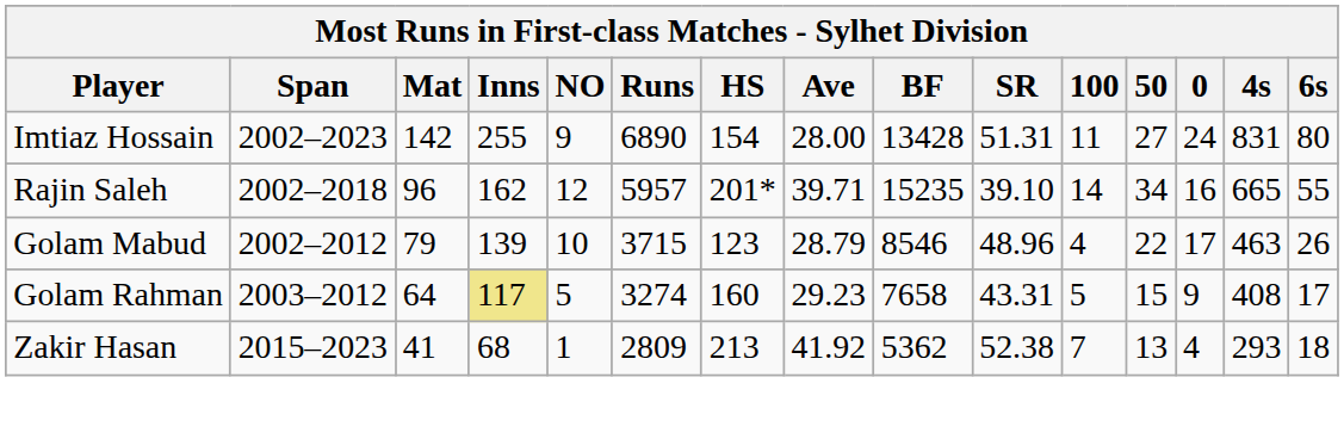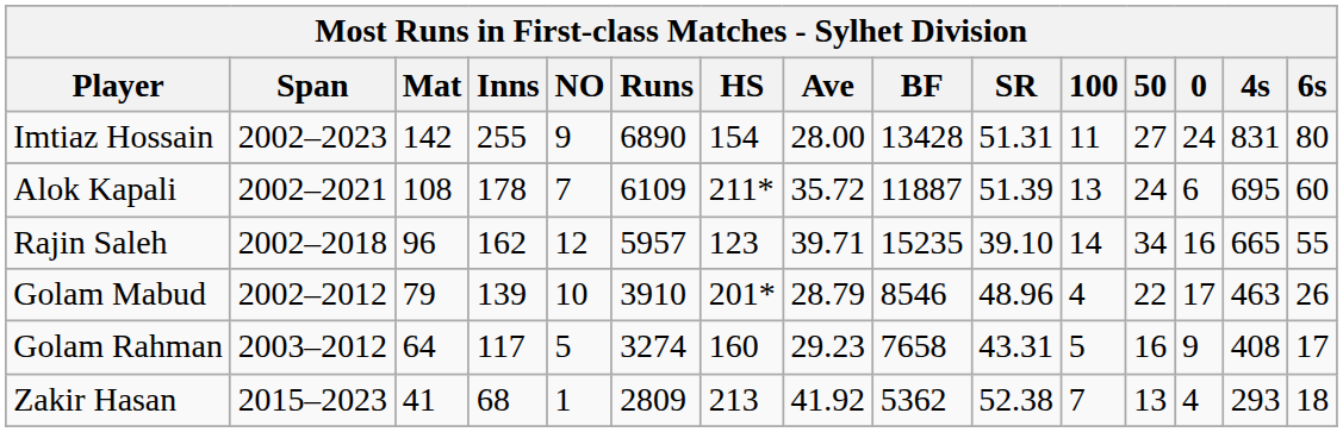+ row: Alok Kapali | 2002–2021 | 108 | 178 | 7 | 6109 | 211* | 35.72 | 11887 | 51.39 | 13 | 24 | 6 | 695 | 60
Rajin Saleh | HS: 201* -> 123
Golam Mabud | Runs: 3715 -> 3910
Golam Mabud | HS: 123 -> 201*
Golam Rahman | Inns: khaki background -> no background
Golam Rahman | 50: 15 -> 16
